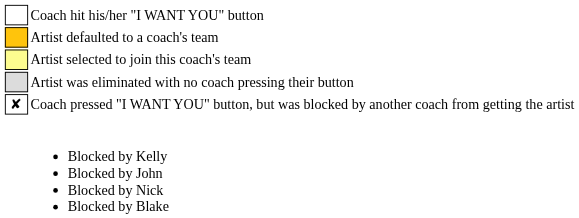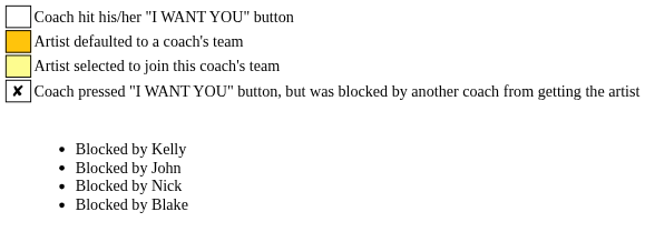- row: Artist was eliminated with no coach pressing their button
